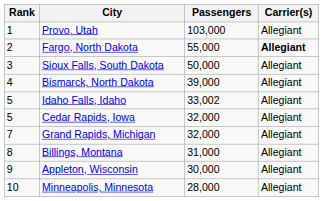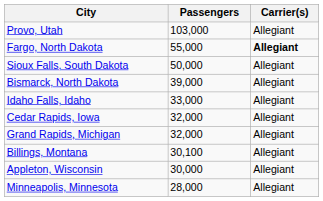- column: Rank | 1 | 2 | 3 | 4 | 5 | 5 | 7 | 8 | 9 | 10
Idaho Falls, Idaho | Passengers: 33,002 -> 33,000
Billings, Montana | Passengers: 31,000 -> 30,100
